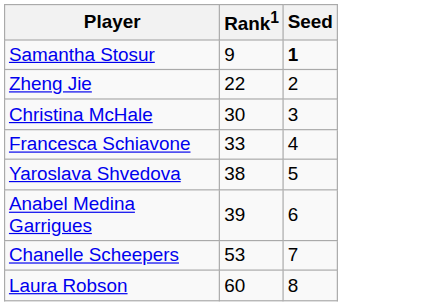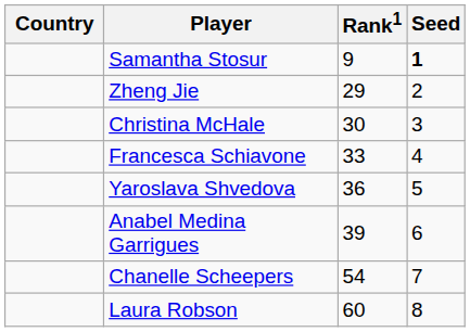+ column: Country
Zheng Jie | Rank1: 22 -> 29
Yaroslava Shvedova | Rank1: 38 -> 36
Chanelle Scheepers | Rank1: 53 -> 54
